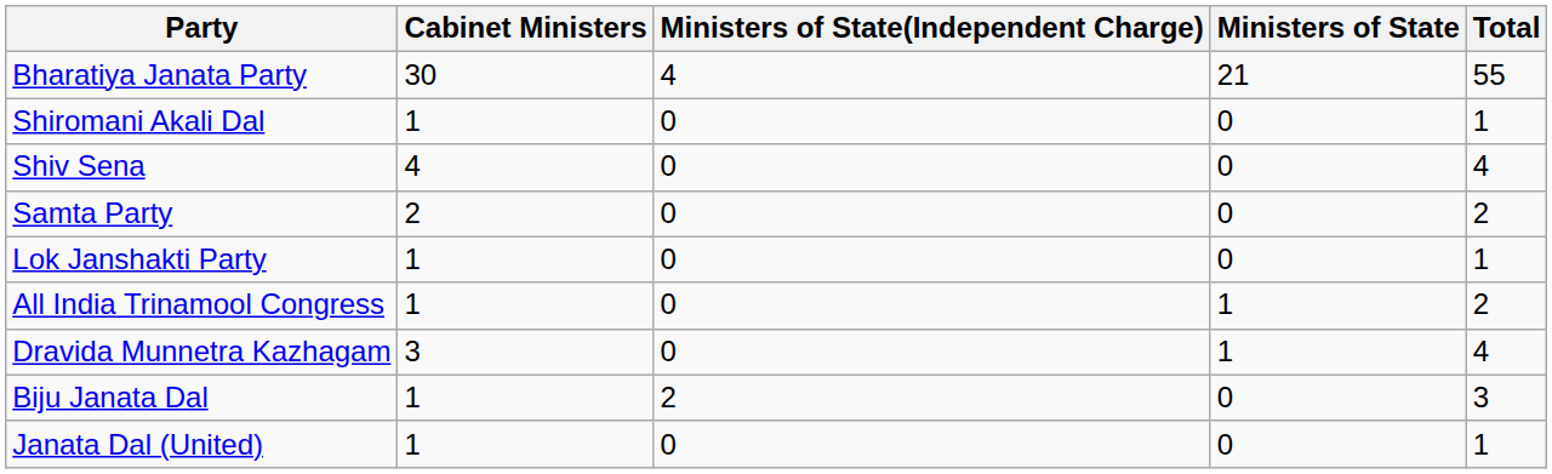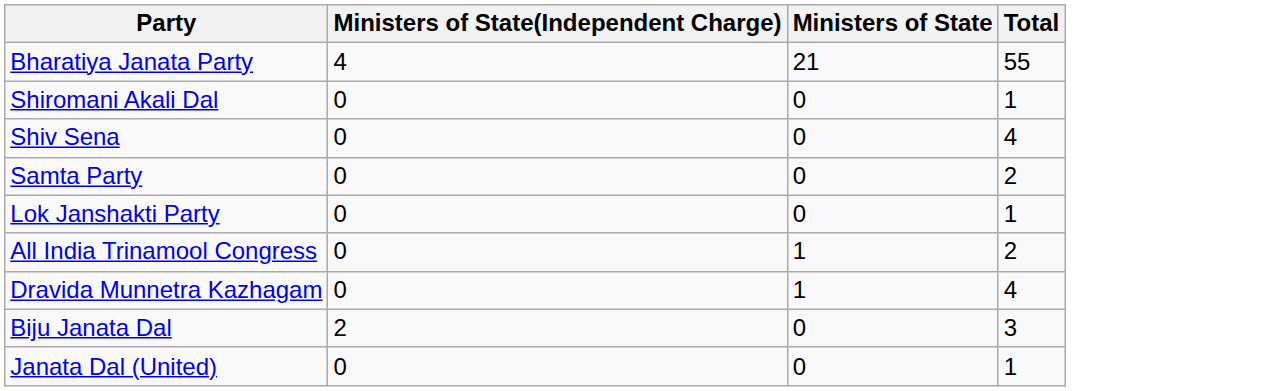- column: Cabinet Ministers | 30 | 1 | 4 | 2 | 1 | 1 | 3 | 1 | 1
